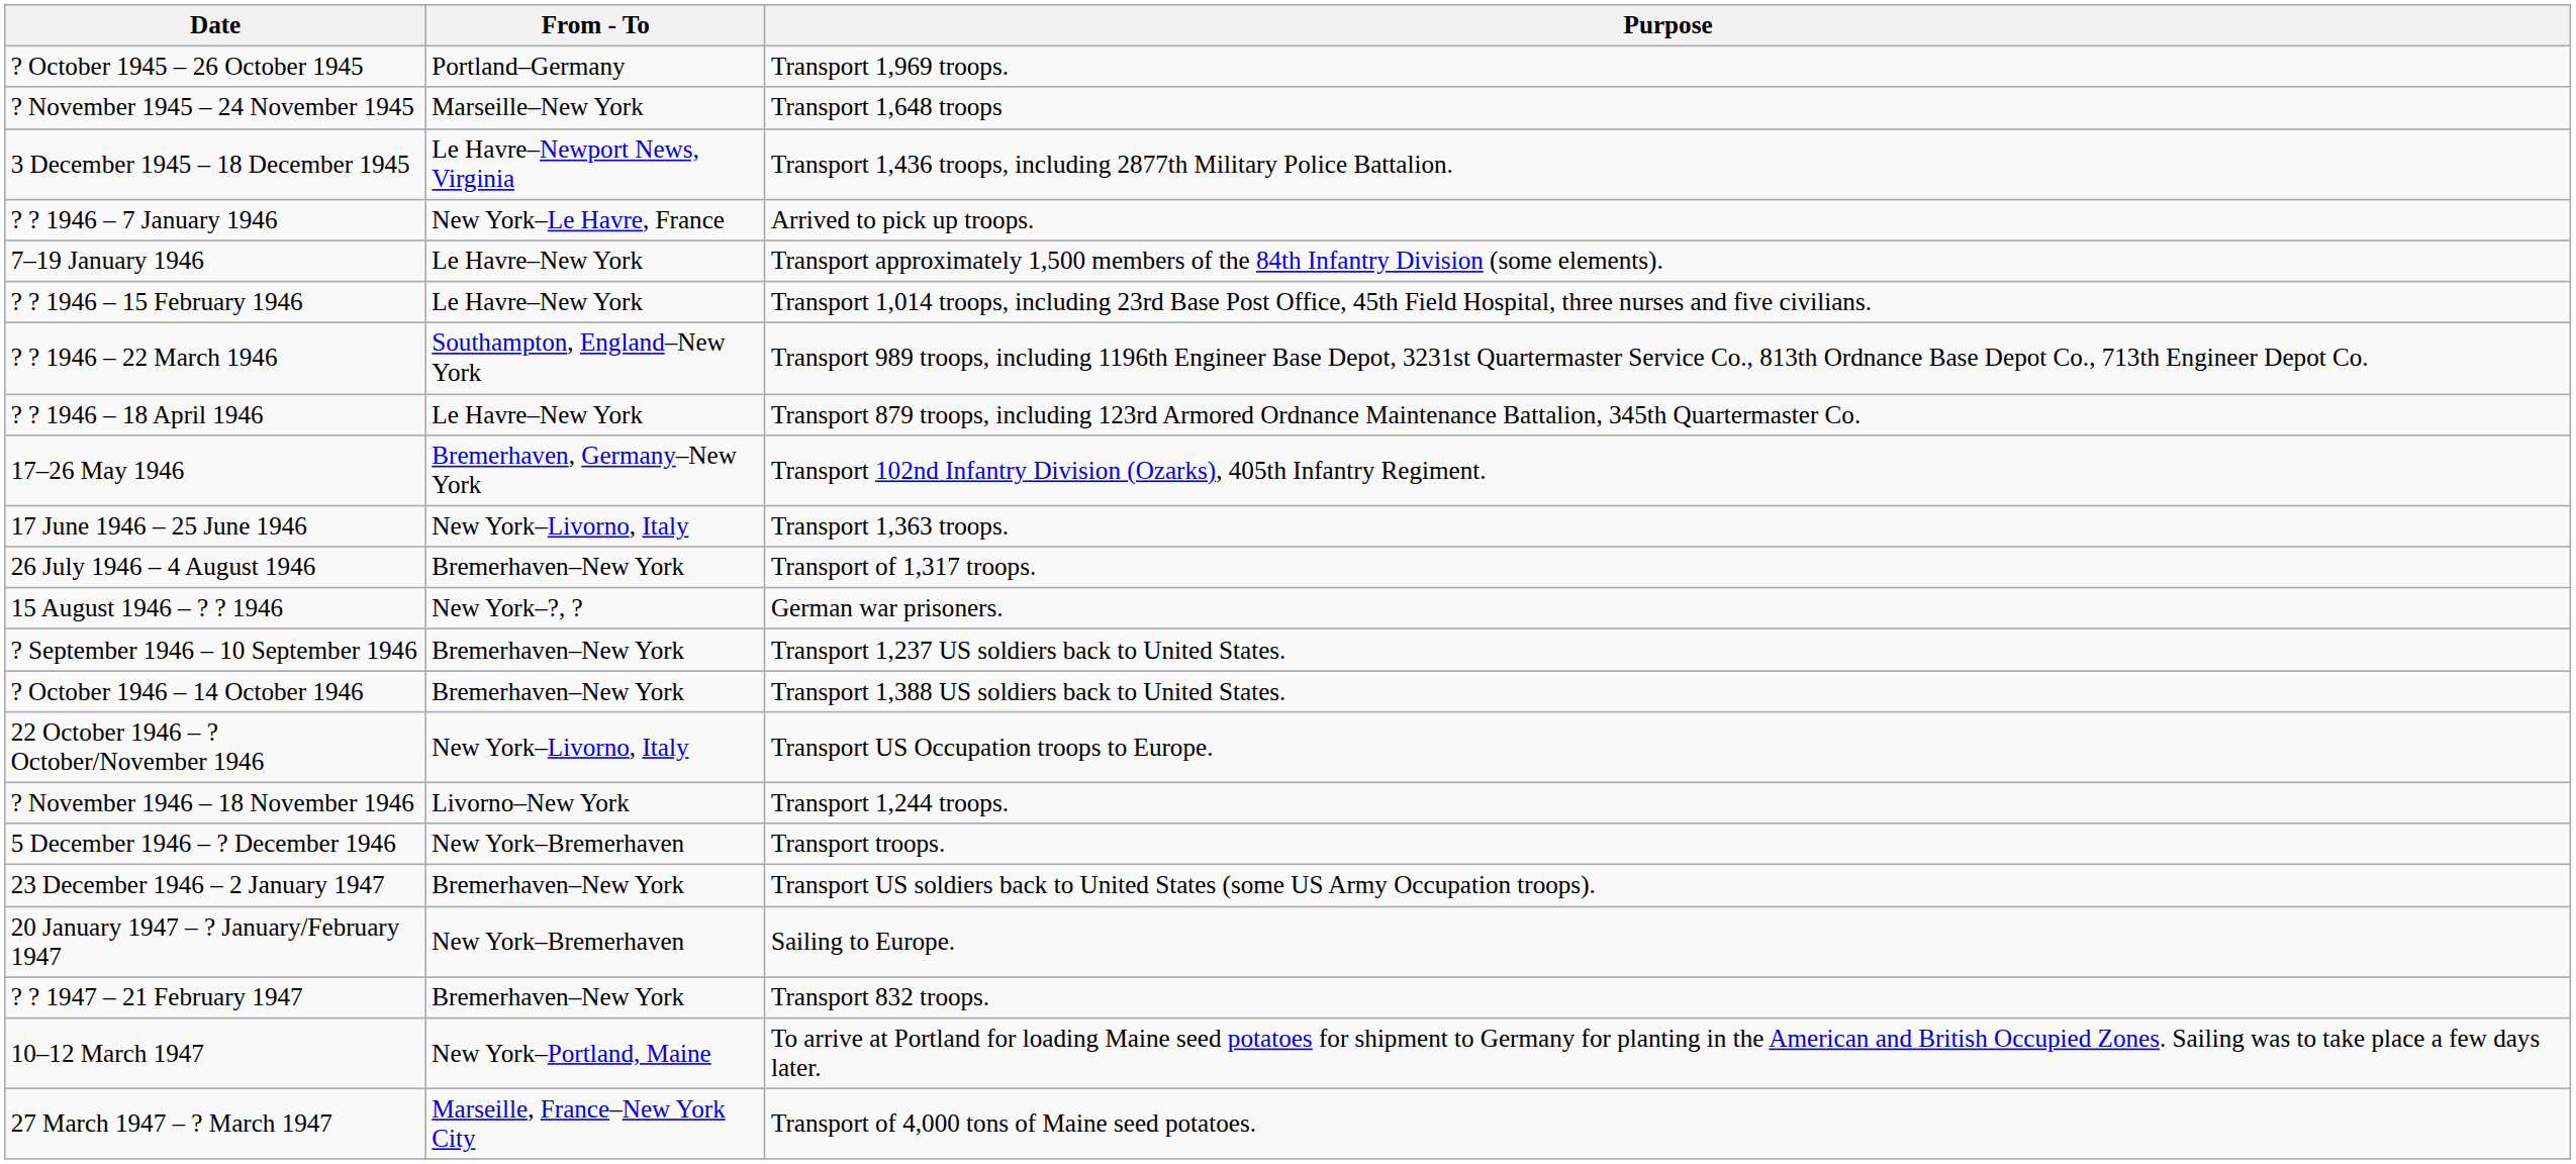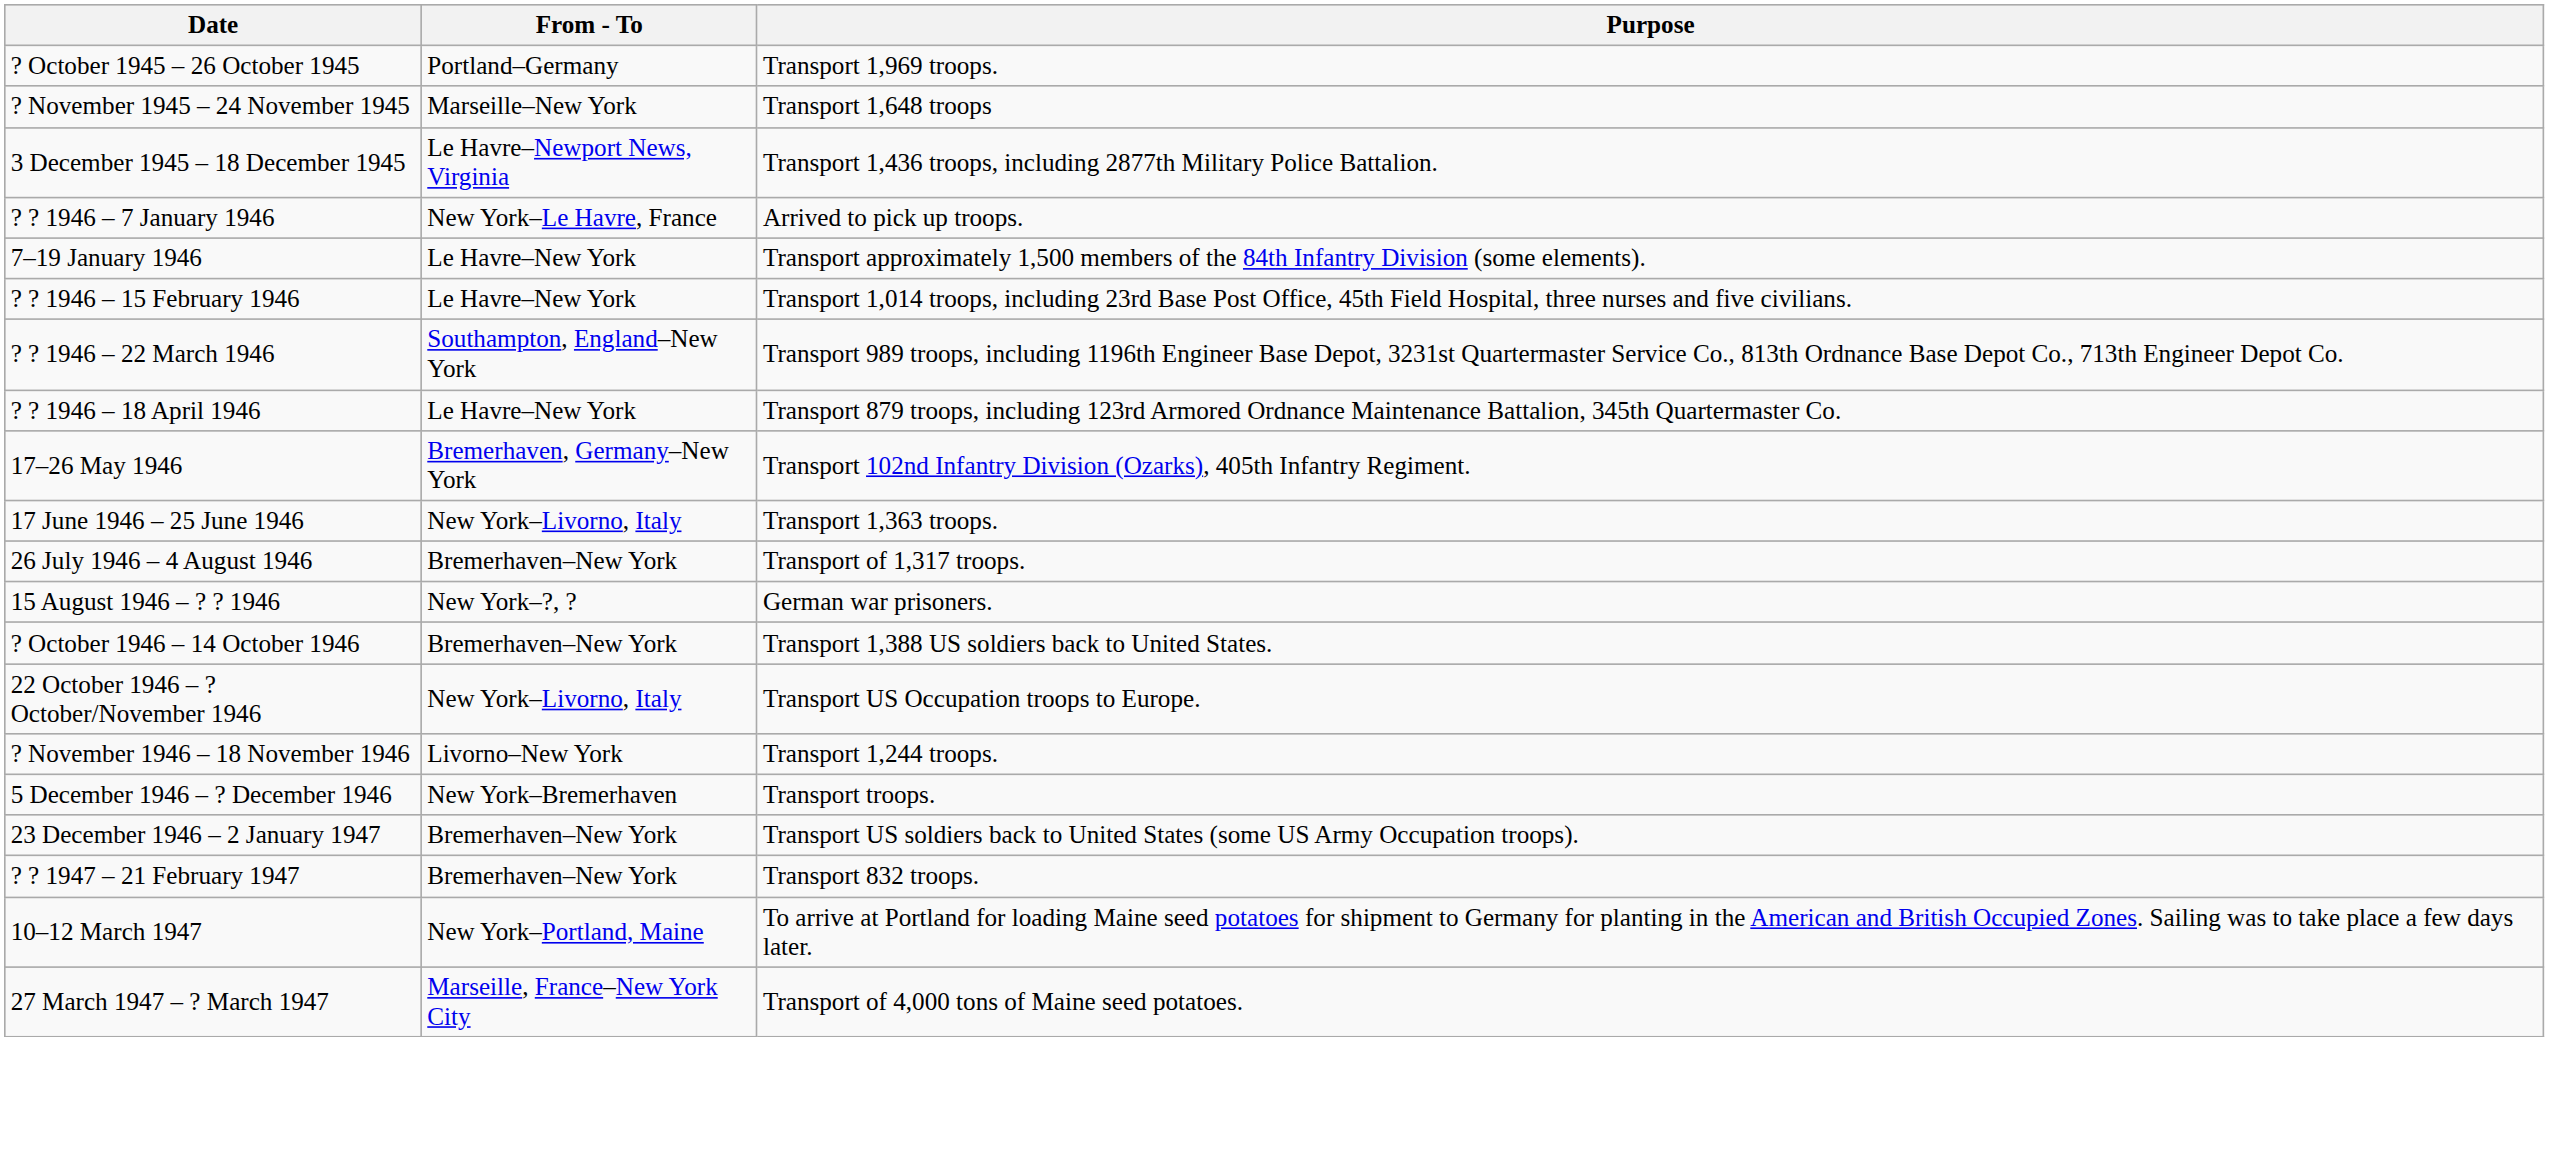- row: ? September 1946 – 10 September 1946 | Bremerhaven–New York | Transport 1,237 US soldiers back to United States.
- row: 20 January 1947 – ? January/February 1947 | New York–Bremerhaven | Sailing to Europe.
